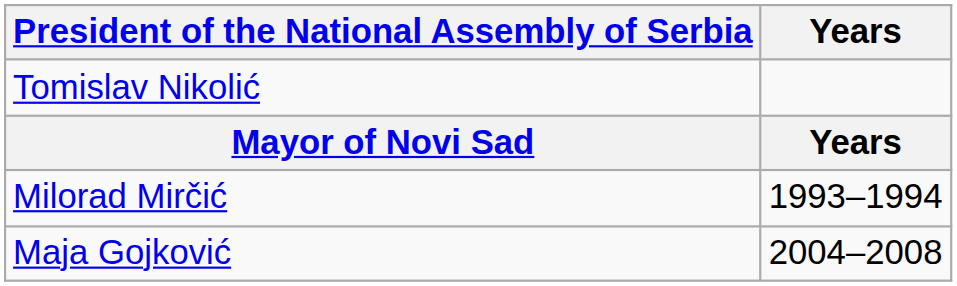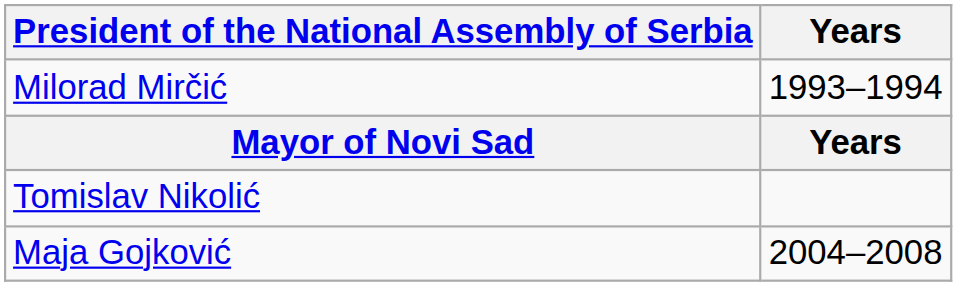rows swapped: Tomislav Nikolić <-> Milorad Mirčić
